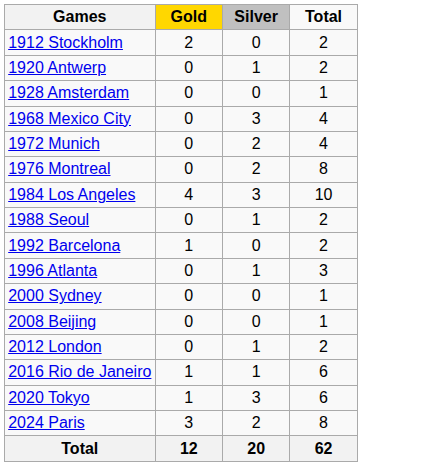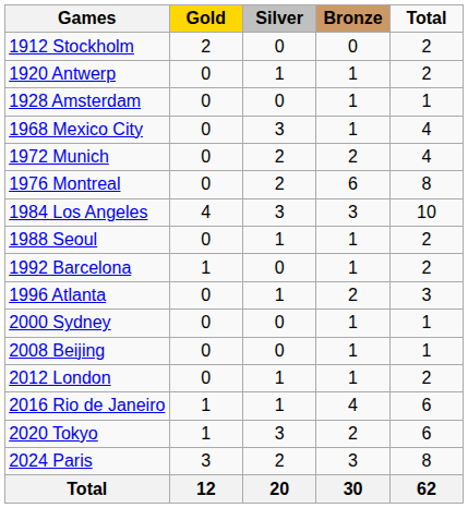+ column: Bronze | 0 | 1 | 1 | 1 | 2 | 6 | 3 | 1 | 1 | 2 | 1 | 1 | 1 | 4 | 2 | 3 | 30
